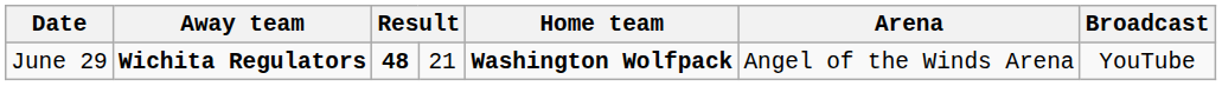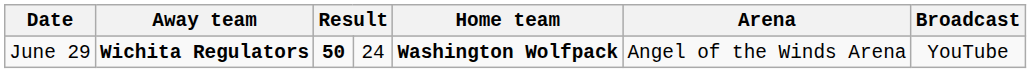June 29 | column 3: 48 -> 50
June 29 | column 4: 21 -> 24
